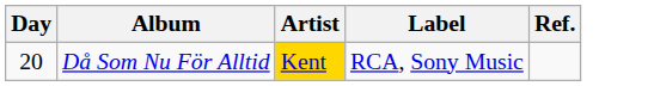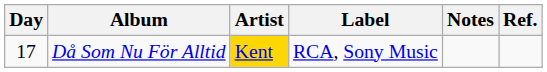+ column: Notes
Då Som Nu För Alltid | Day: 20 -> 17
